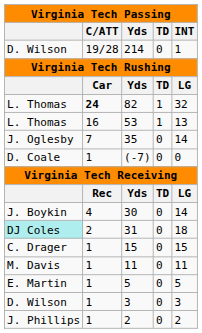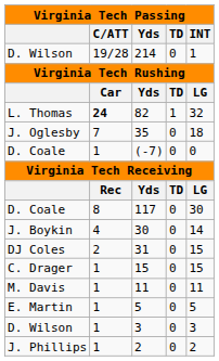- row: L. Thomas | 16 | 53 | 1 | 13
35 | INT: 14 -> 18
+ row: D. Coale | 8 | 117 | 0 | 30
31 | column 1: paleturquoise background -> no background
31 | INT: 18 -> 15
